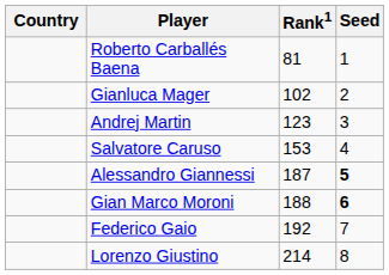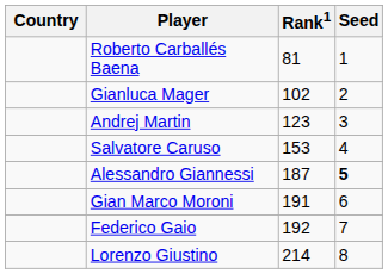Gian Marco Moroni | Rank1: 188 -> 191
Gian Marco Moroni | Seed: bold -> normal
